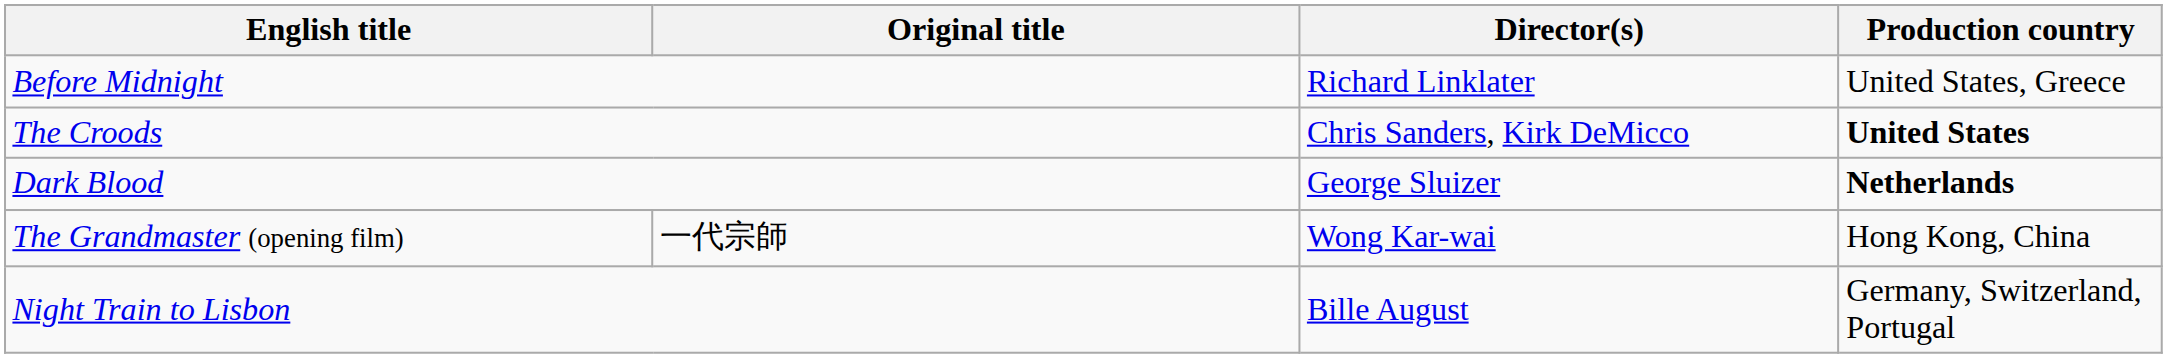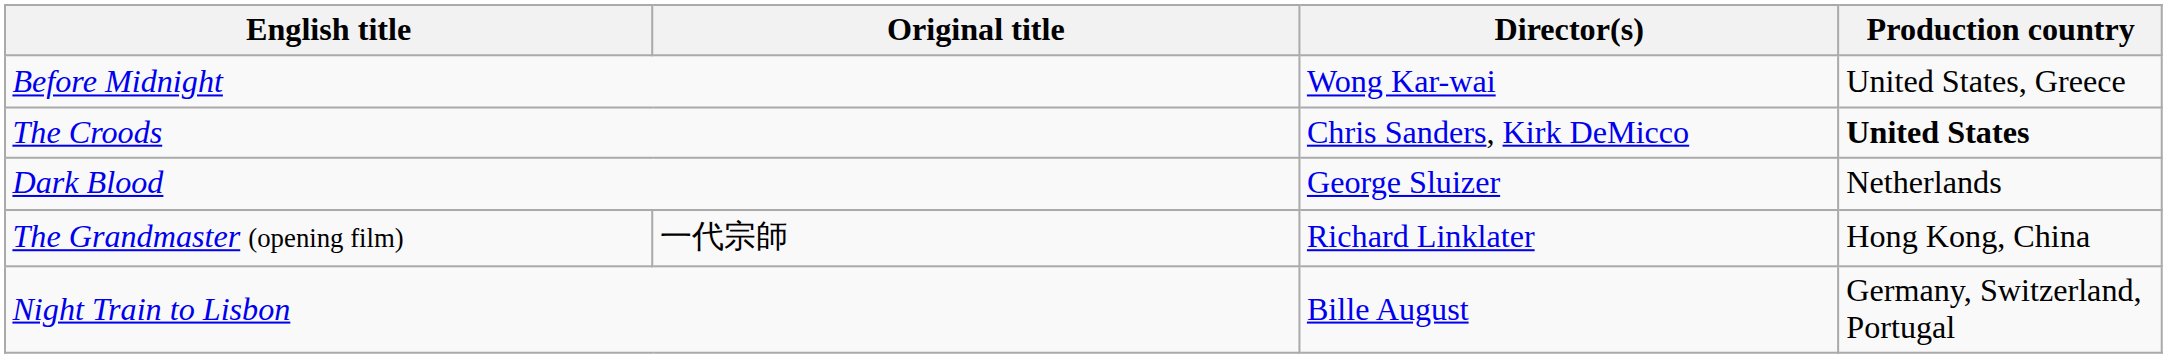Before Midnight | Director(s): Richard Linklater -> Wong Kar-wai
Dark Blood | Production country: bold -> normal
The Grandmaster (opening film) | Director(s): Wong Kar-wai -> Richard Linklater
